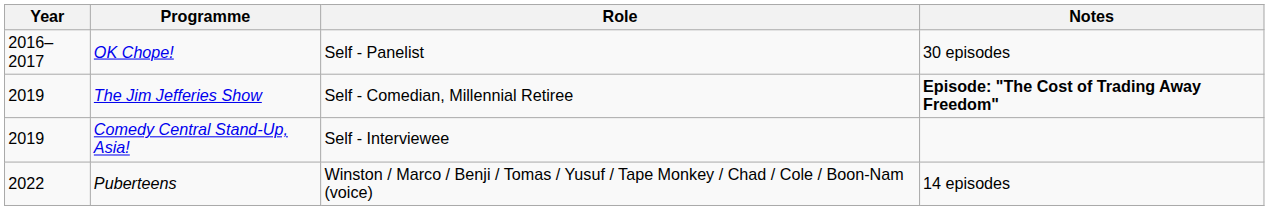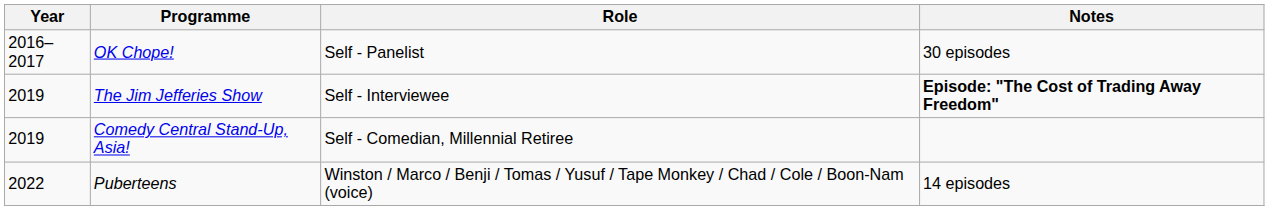The Jim Jefferies Show | Role: Self - Comedian, Millennial Retiree -> Self - Interviewee
Comedy Central Stand-Up, Asia! | Role: Self - Interviewee -> Self - Comedian, Millennial Retiree
